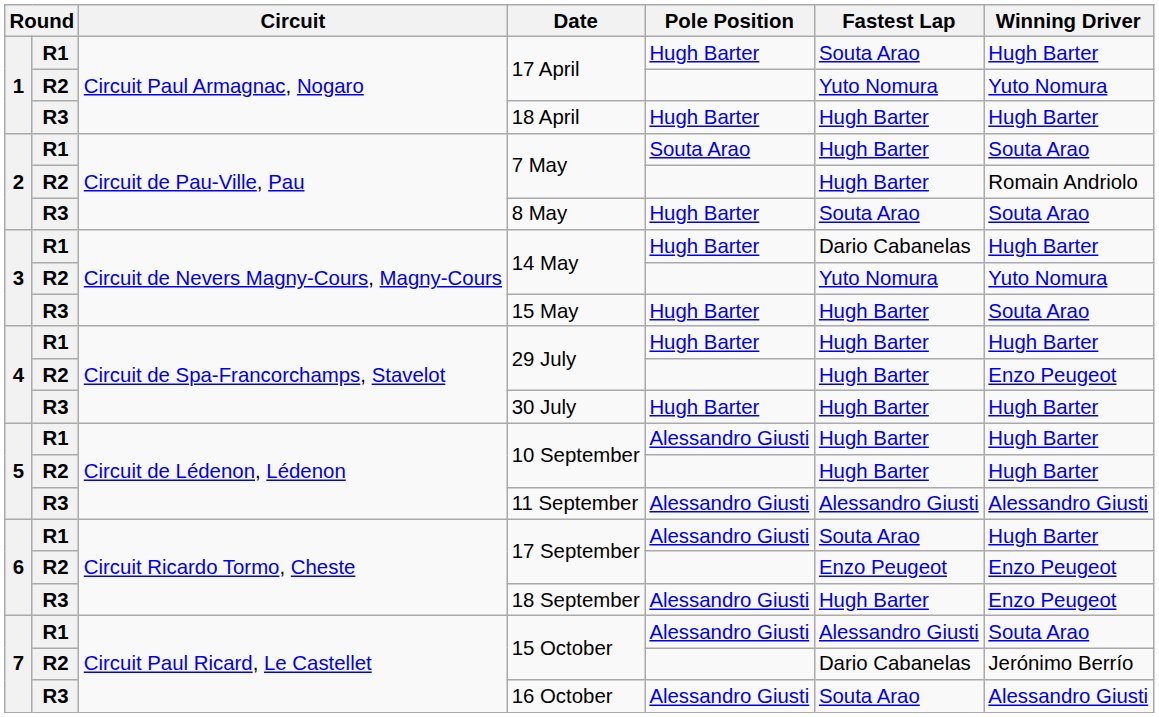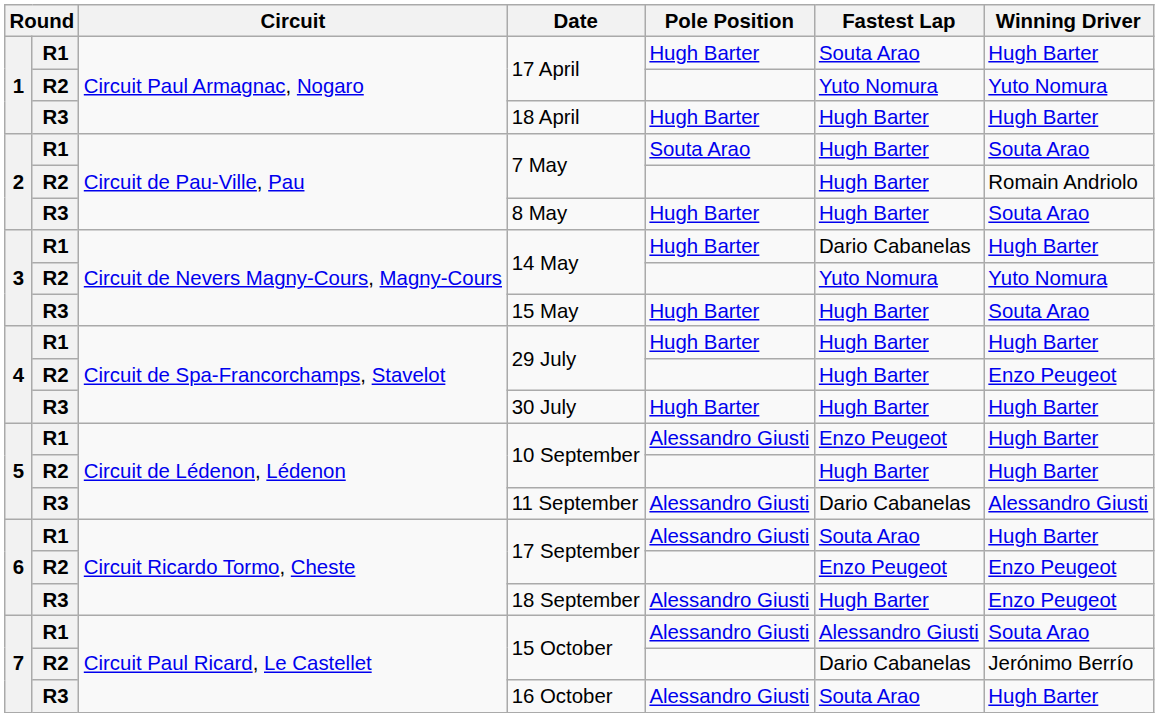8 May | Fastest Lap: Souta Arao -> Hugh Barter
R1 / 10 September | Fastest Lap: Hugh Barter -> Enzo Peugeot
11 September | Fastest Lap: Alessandro Giusti -> Dario Cabanelas
16 October | Winning Driver: Alessandro Giusti -> Hugh Barter
